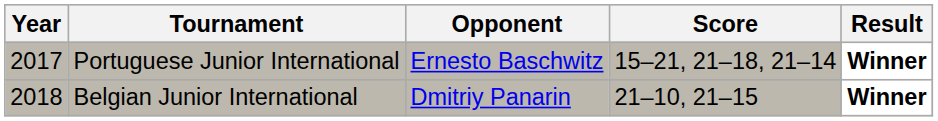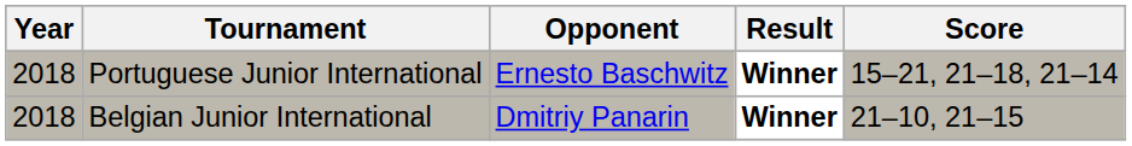columns swapped: Score <-> Result
Portuguese Junior International | Year: 2017 -> 2018
